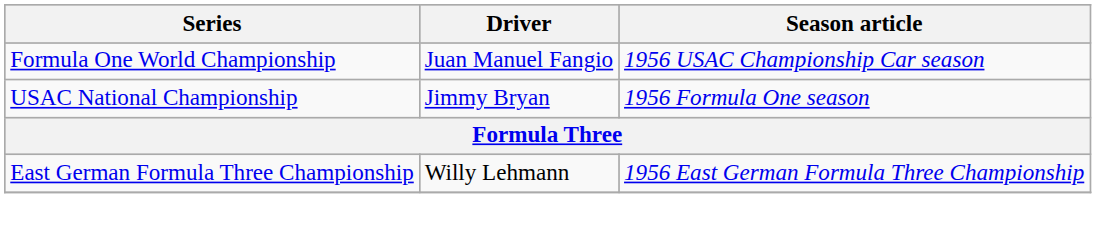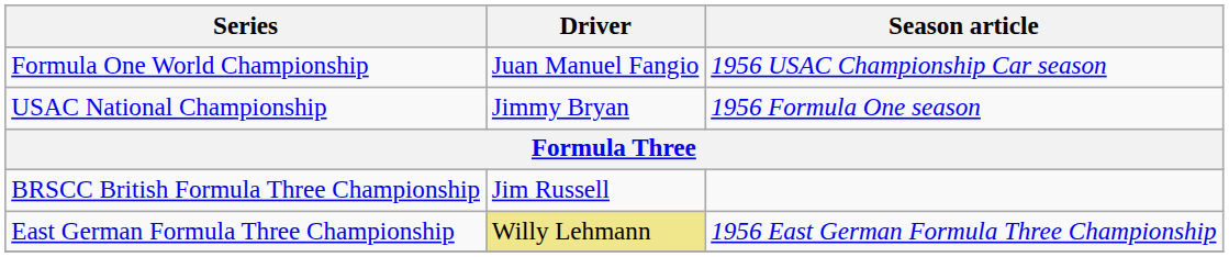+ row: BRSCC British Formula Three Championship | Jim Russell
East German Formula Three Championship | Driver: no background -> khaki background
